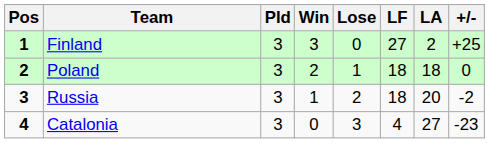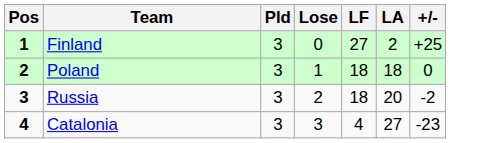- column: Win | 3 | 2 | 1 | 0
